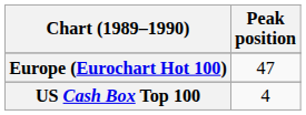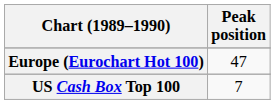US Cash Box Top 100 | Peak position: 4 -> 7
